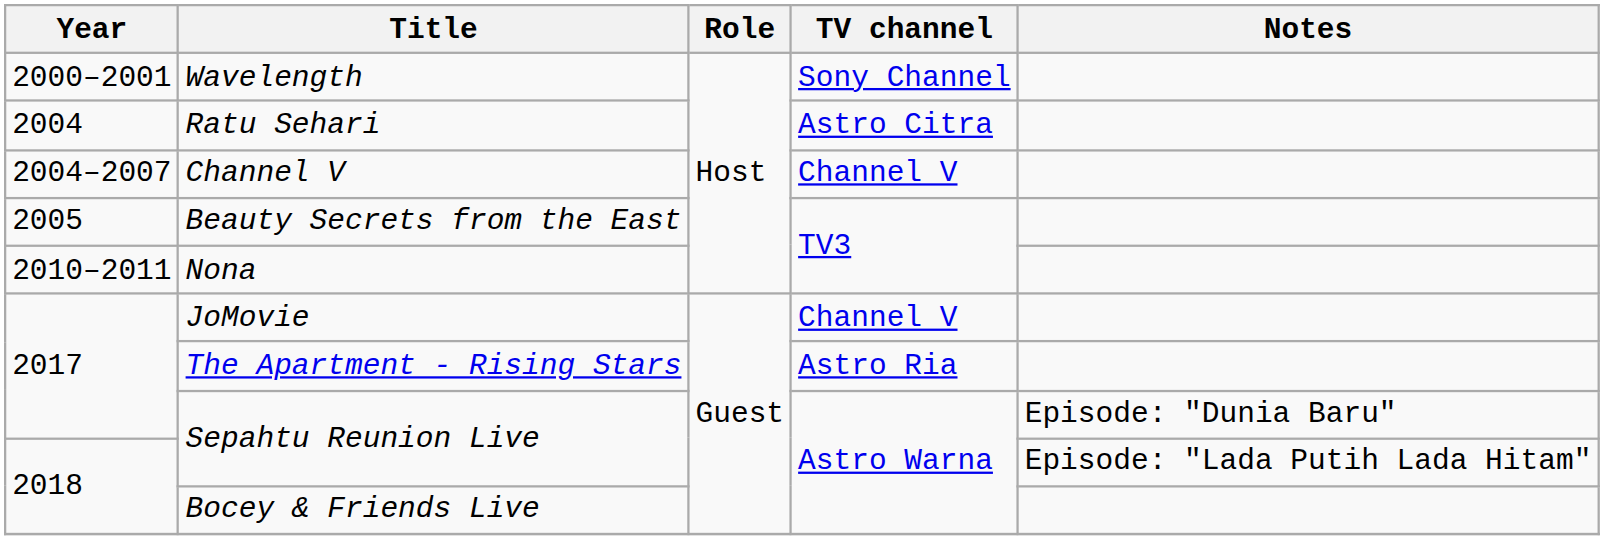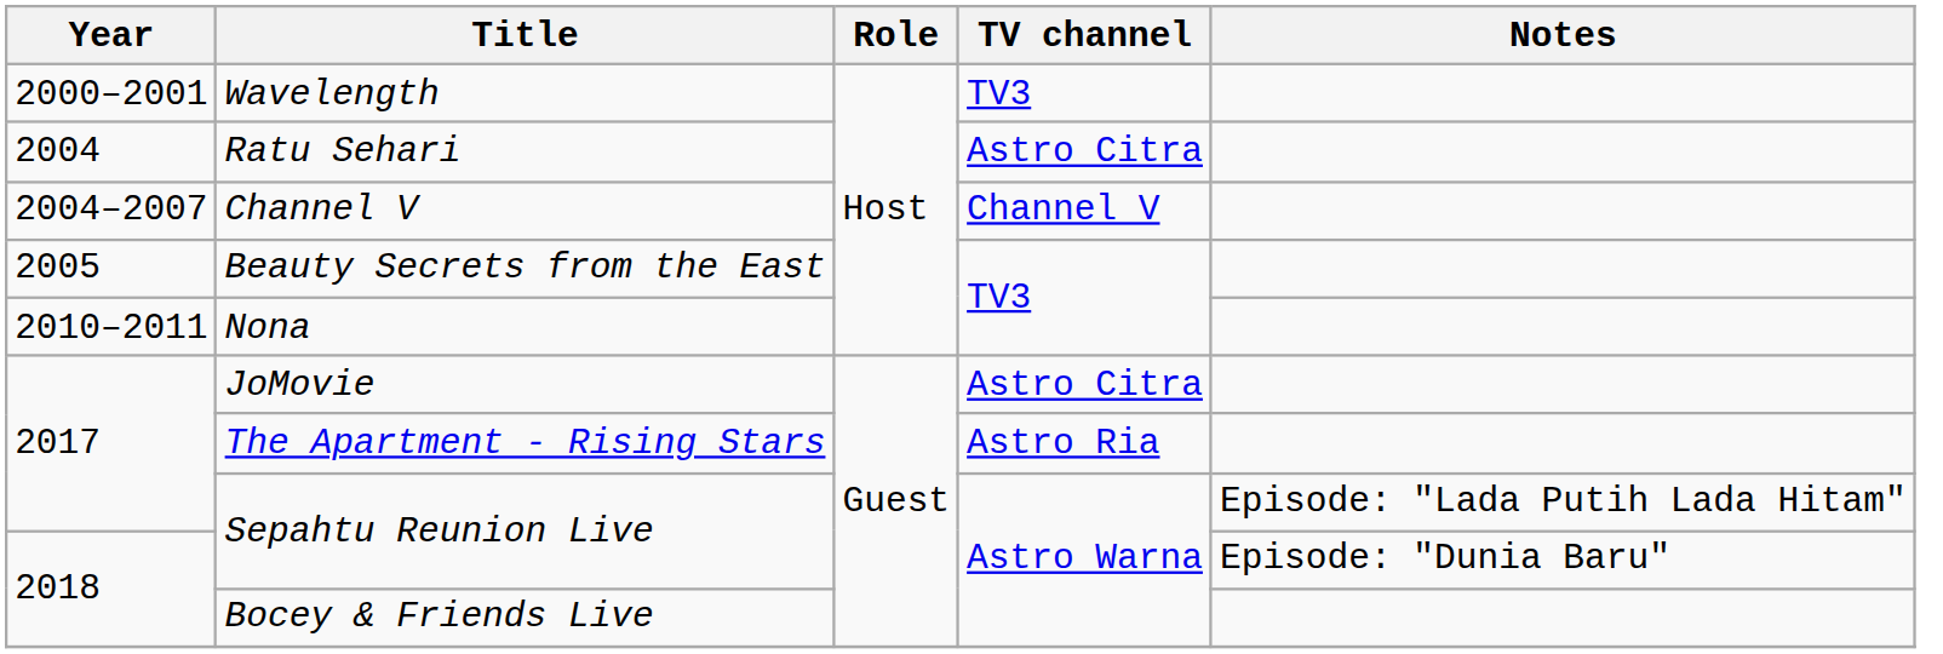Wavelength | TV channel: Sony Channel -> TV3
JoMovie | TV channel: Channel V -> Astro Citra
2017 / Sepahtu Reunion Live | Notes: Episode: "Dunia Baru" -> Episode: "Lada Putih Lada Hitam"
2018 / Sepahtu Reunion Live | Notes: Episode: "Lada Putih Lada Hitam" -> Episode: "Dunia Baru"
